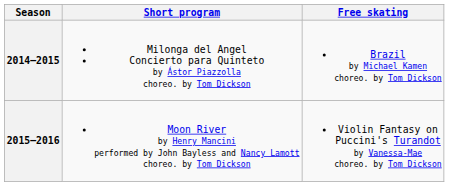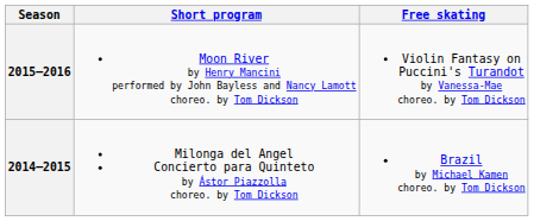rows swapped: 2015–2016 <-> 2014–2015
